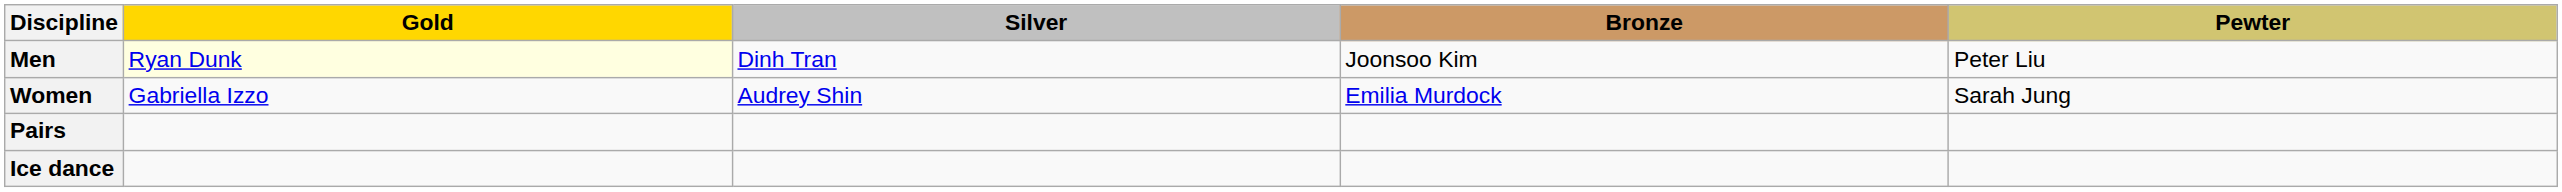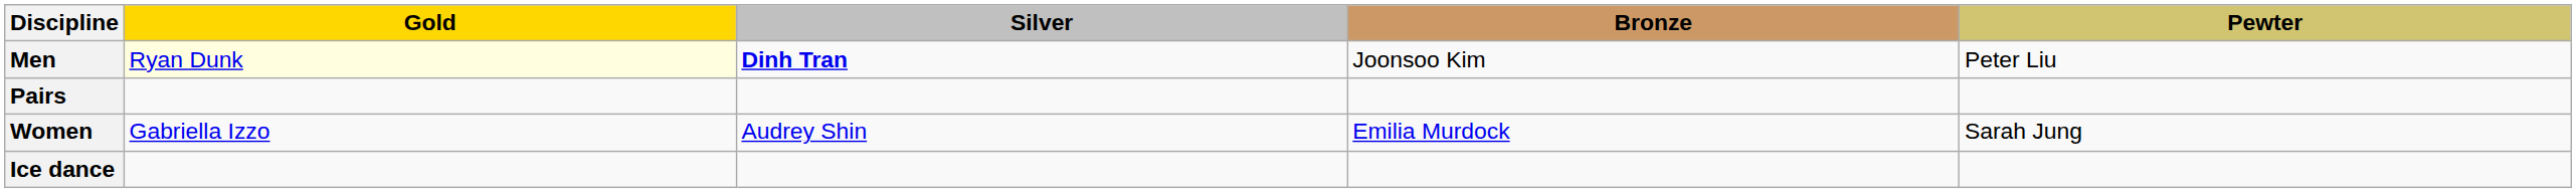Men | Silver: normal -> bold
rows swapped: Women <-> Pairs
